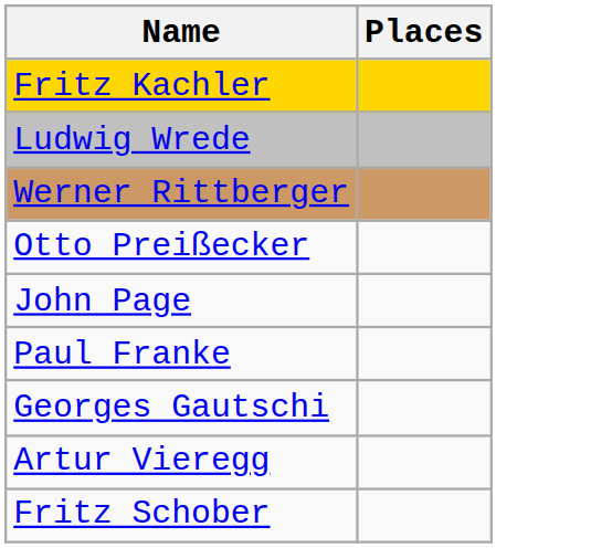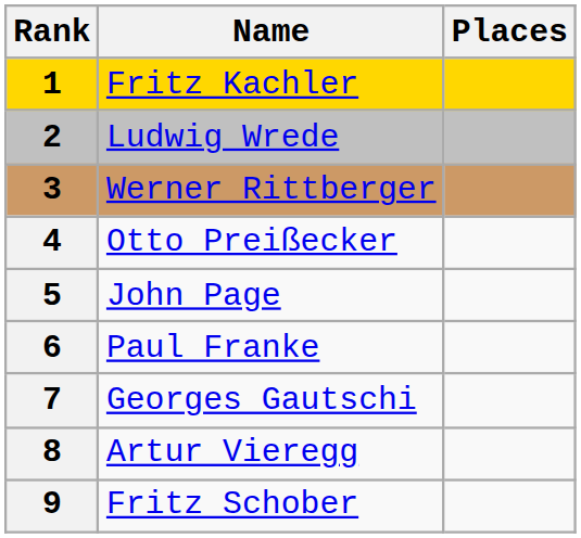+ column: Rank | 1 | 2 | 3 | 4 | 5 | 6 | 7 | 8 | 9
